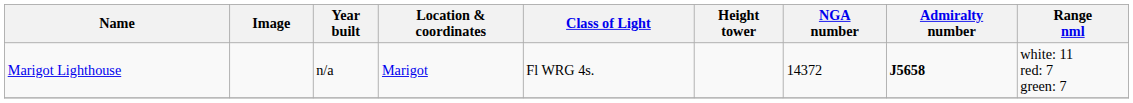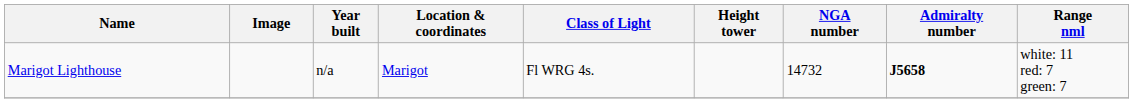Marigot Lighthouse | NGA number: 14372 -> 14732
